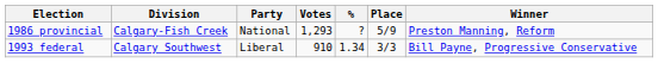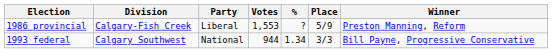1986 provincial | Party: National -> Liberal
1986 provincial | Votes: 1,293 -> 1,553
1993 federal | Party: Liberal -> National
1993 federal | Votes: 910 -> 944
